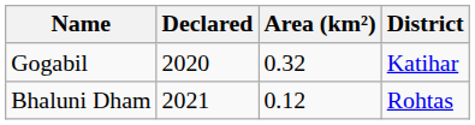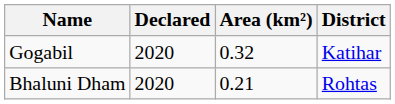Bhaluni Dham | Declared: 2021 -> 2020
Bhaluni Dham | Area (km²): 0.12 -> 0.21
